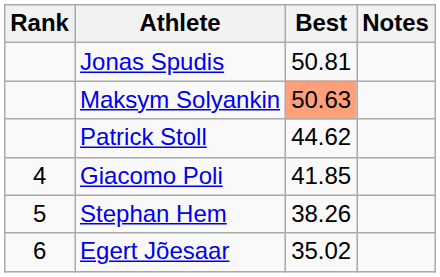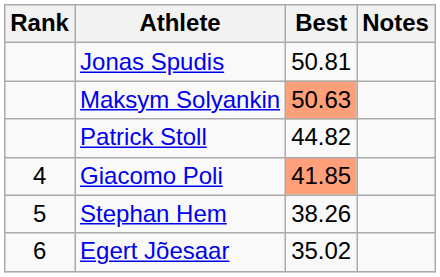Patrick Stoll | Best: 44.62 -> 44.82
Giacomo Poli | Best: no background -> lightsalmon background
